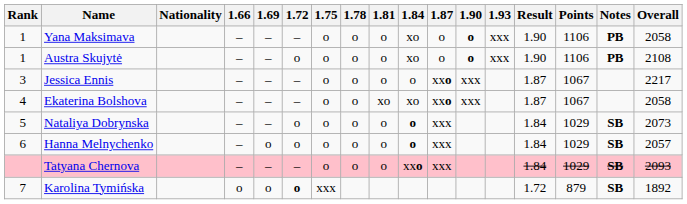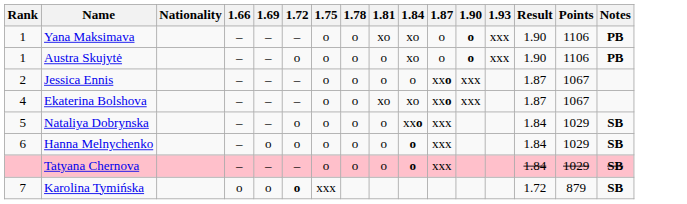- column: Overall | 2058 | 2108 | 2217 | 2058 | 2073 | 2057 | 2093 | 1892
Yana Maksimava | 1.81: o -> xo
Jessica Ennis | Rank: 3 -> 2
Nataliya Dobrynska | 1.84: o -> xxo
Tatyana Chernova | 1.84: xxo -> o
